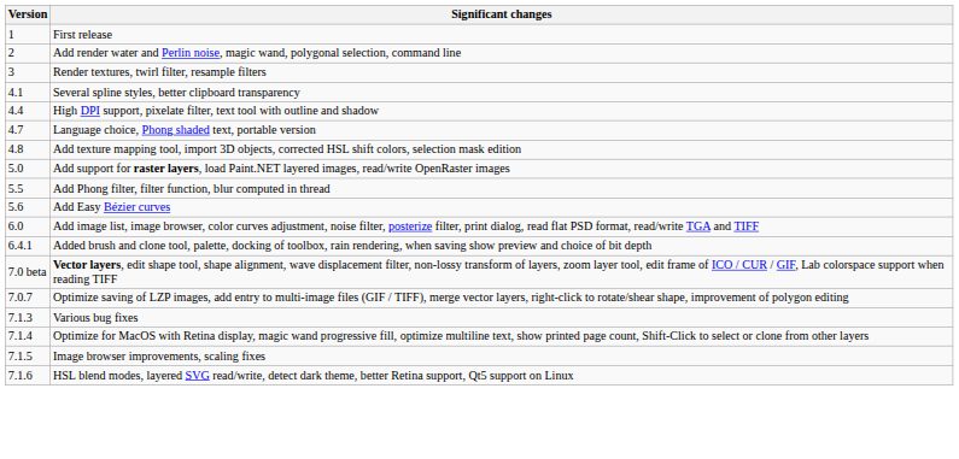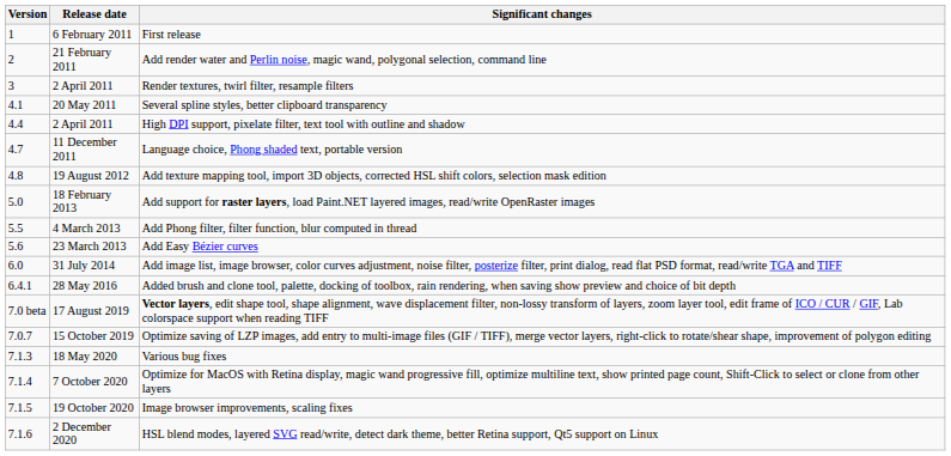+ column: Release date | 6 February 2011 | 21 February 2011 | 2 April 2011 | 20 May 2011 | 2 April 2011 | 11 December 2011 | 19 August 2012 | 18 February 2013 | 4 March 2013 | 23 March 2013 | 31 July 2014 | 28 May 2016 | 17 August 2019 | 15 October 2019 | 18 May 2020 | 7 October 2020 | 19 October 2020 | 2 December 2020
